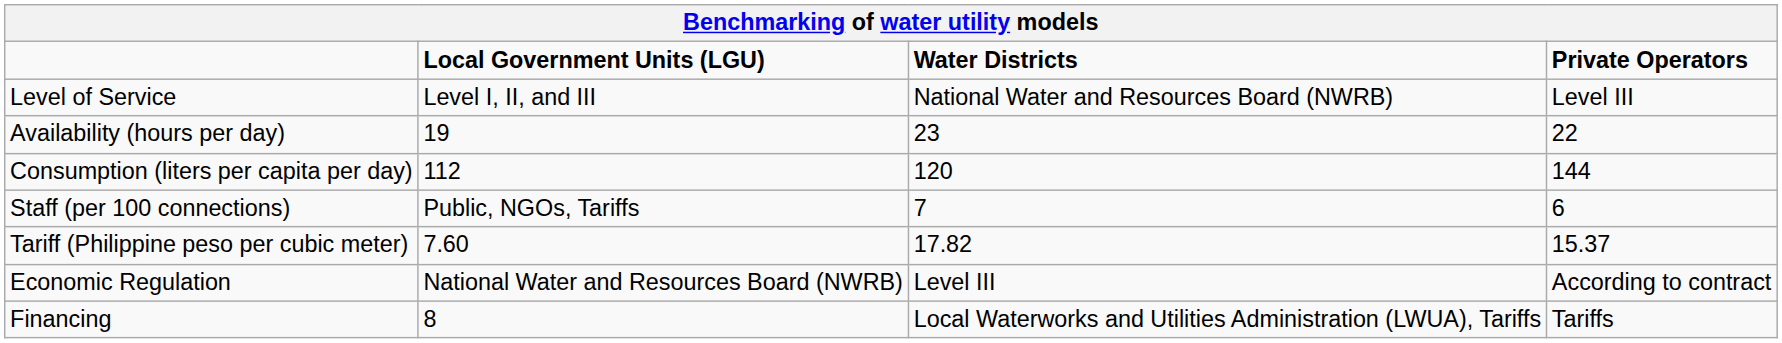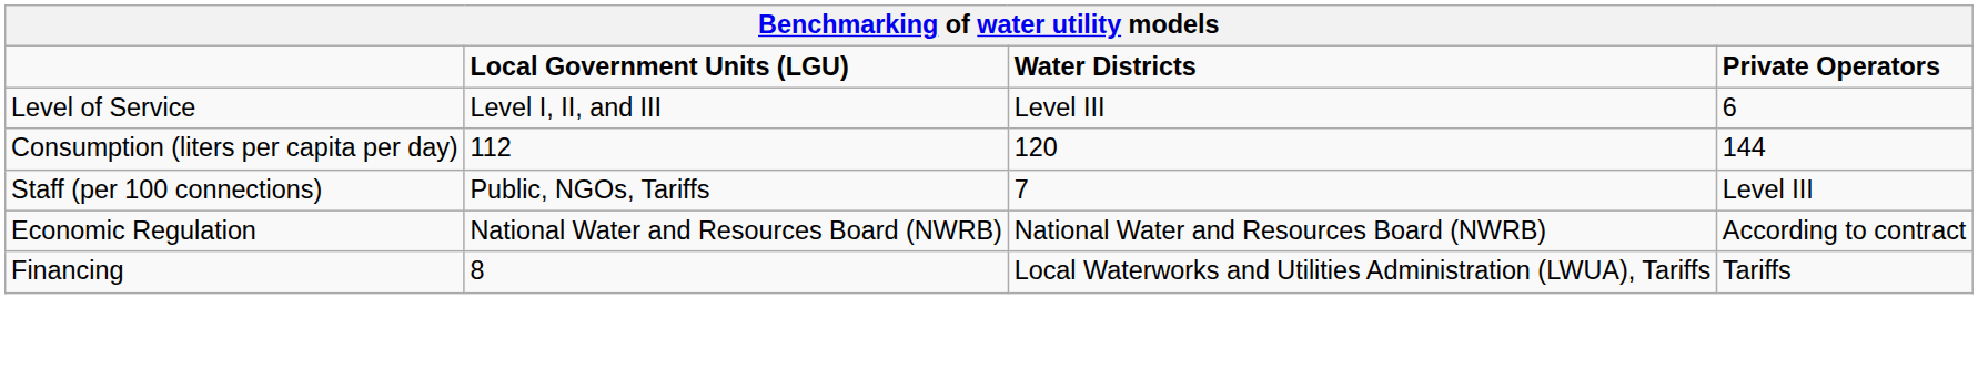Level of Service | Water Districts: National Water and Resources Board (NWRB) -> Level III
Level of Service | Private Operators: Level III -> 6
- row: Availability (hours per day) | 19 | 23 | 22
Staff (per 100 connections) | Private Operators: 6 -> Level III
- row: Tariff (Philippine peso per cubic meter) | 7.60 | 17.82 | 15.37
Economic Regulation | Water Districts: Level III -> National Water and Resources Board (NWRB)
